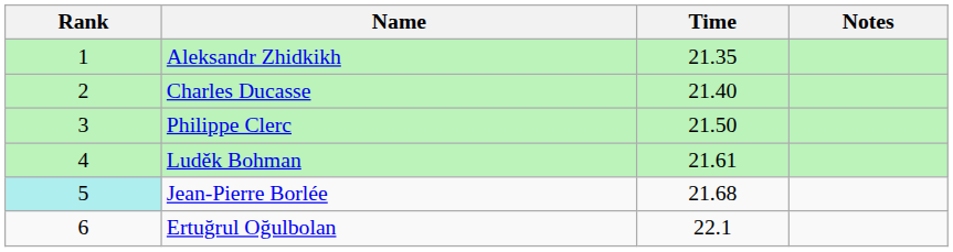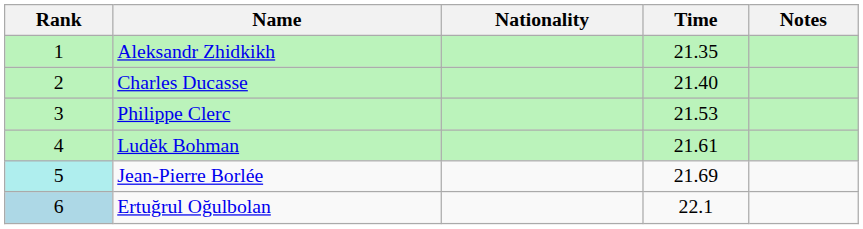+ column: Nationality
Philippe Clerc | Time: 21.50 -> 21.53
Jean-Pierre Borlée | Time: 21.68 -> 21.69
Ertuğrul Oğulbolan | Rank: no background -> lightblue background
